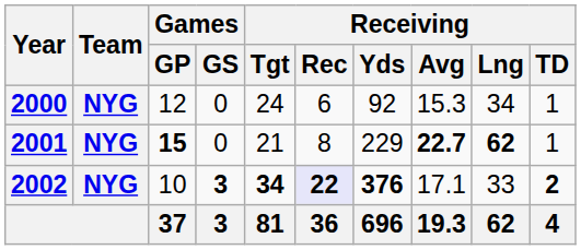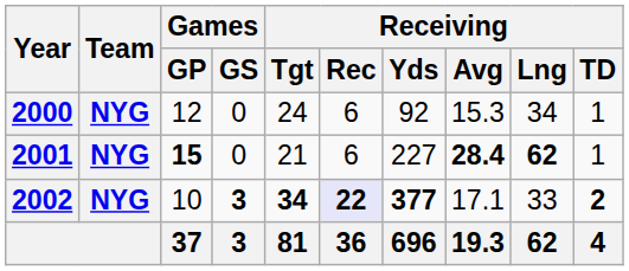2001 | Receiving / Rec: 8 -> 6
2001 | Receiving / Yds: 229 -> 227
2001 | Receiving / Avg: 22.7 -> 28.4
2002 | Receiving / Yds: 376 -> 377
